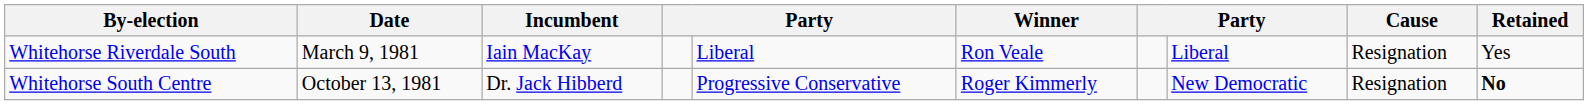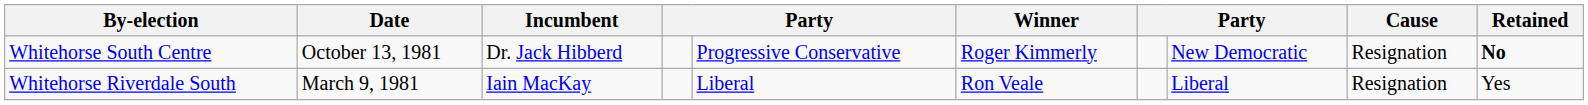rows swapped: Whitehorse South Centre <-> Whitehorse Riverdale South
